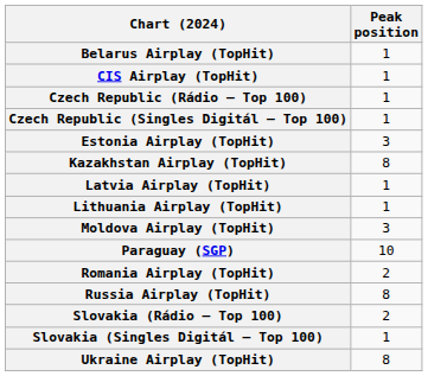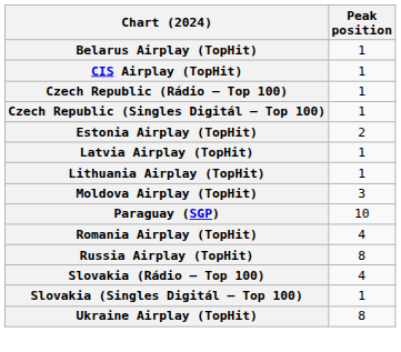Estonia Airplay (TopHit) | Peak position: 3 -> 2
- row: Kazakhstan Airplay (TopHit) | 8
Romania Airplay (TopHit) | Peak position: 2 -> 4
Slovakia (Rádio – Top 100) | Peak position: 2 -> 4
